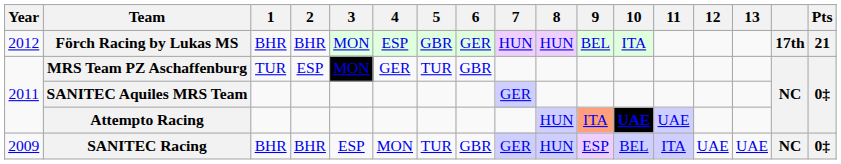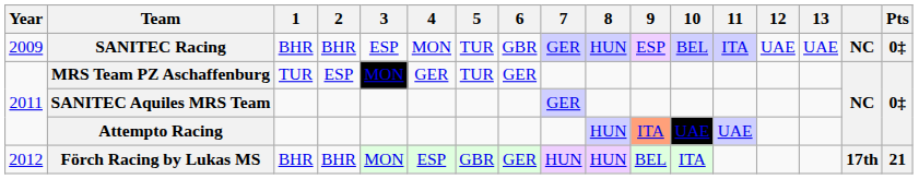rows swapped: SANITEC Racing <-> Förch Racing by Lukas MS
MRS Team PZ Aschaffenburg | 6: GBR -> GER
Attempto Racing | 10: bold -> normal
